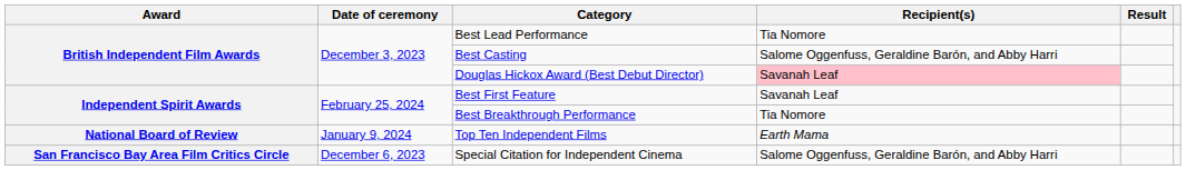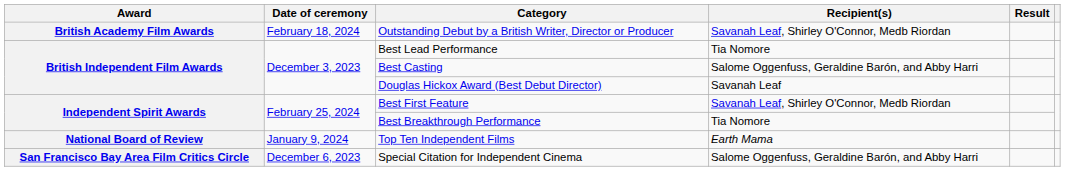+ row: British Academy Film Awards | February 18, 2024 | Outstanding Debut by a British Writer, Director or Producer | Savanah Leaf, Shirley O'Connor, Medb Riordan
Douglas Hickox Award (Best Debut Director) | Recipient(s): pink background -> no background
Best First Feature | Recipient(s): Savanah Leaf -> Savanah Leaf, Shirley O'Connor, Medb Riordan
